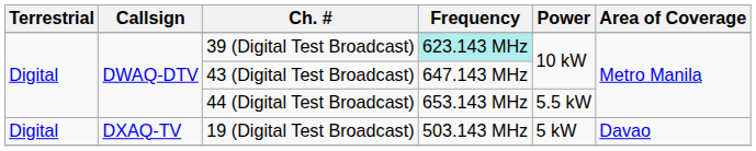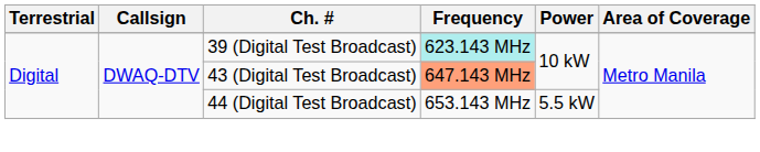43 (Digital Test Broadcast) | Frequency: no background -> lightsalmon background
- row: Digital | DXAQ-TV | 19 (Digital Test Broadcast) | 503.143 MHz | 5 kW | Davao
